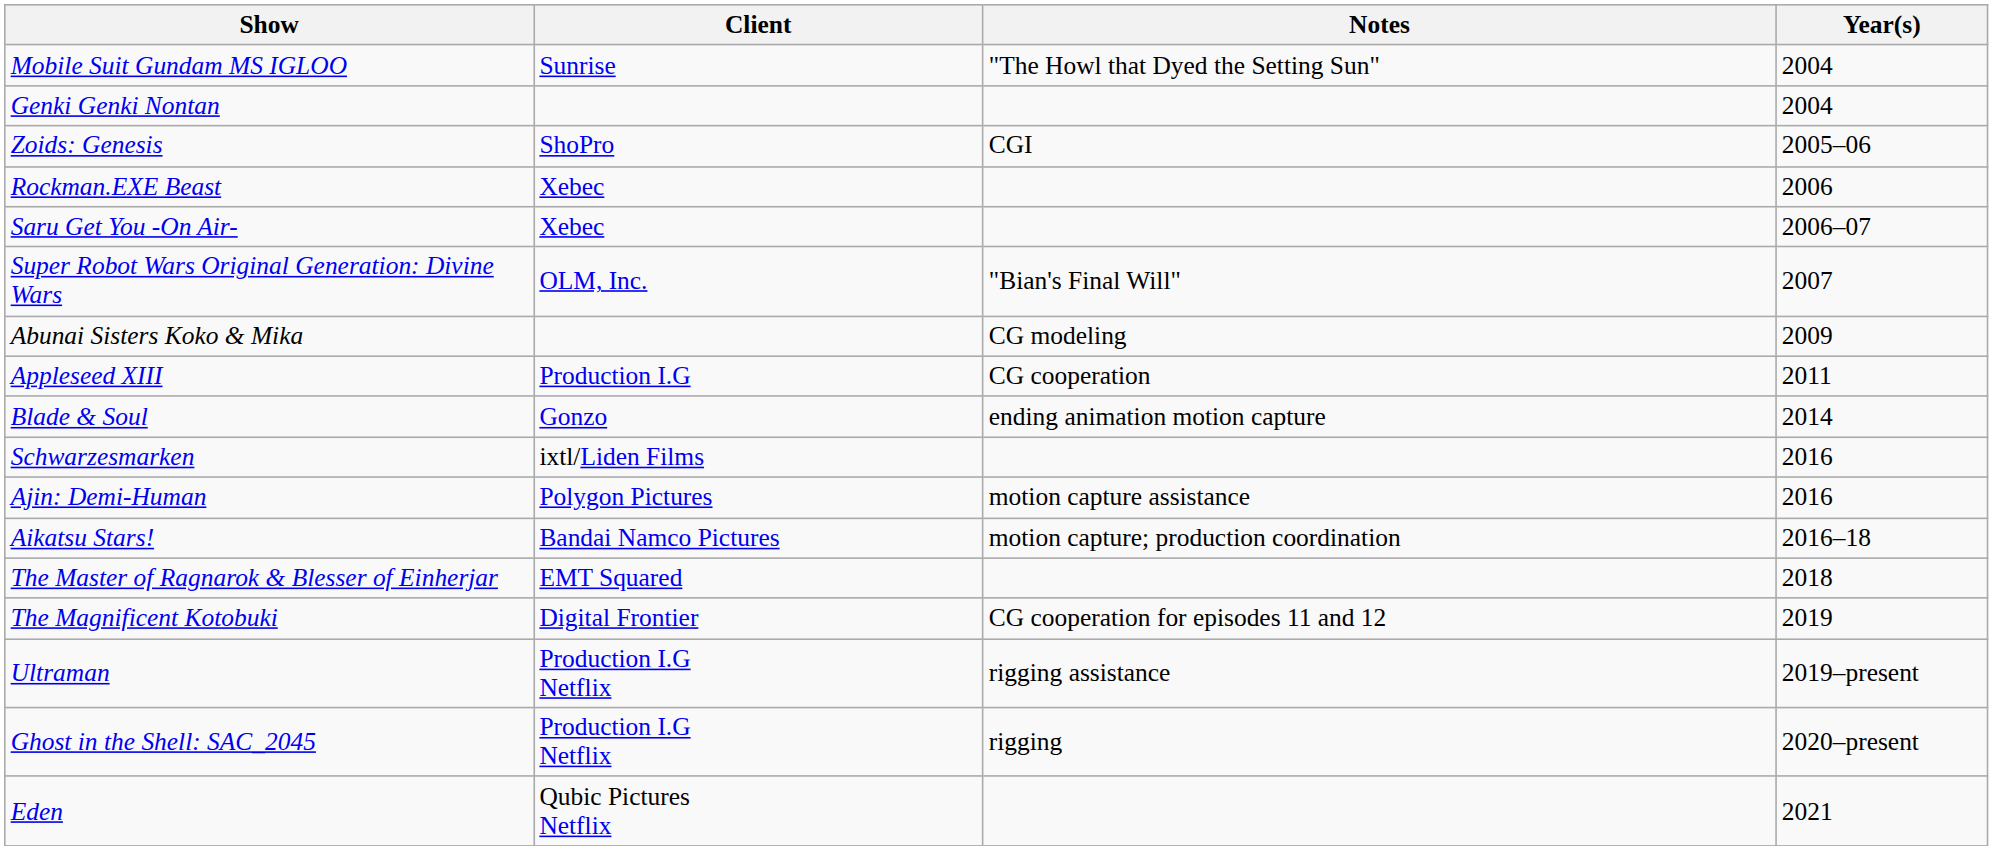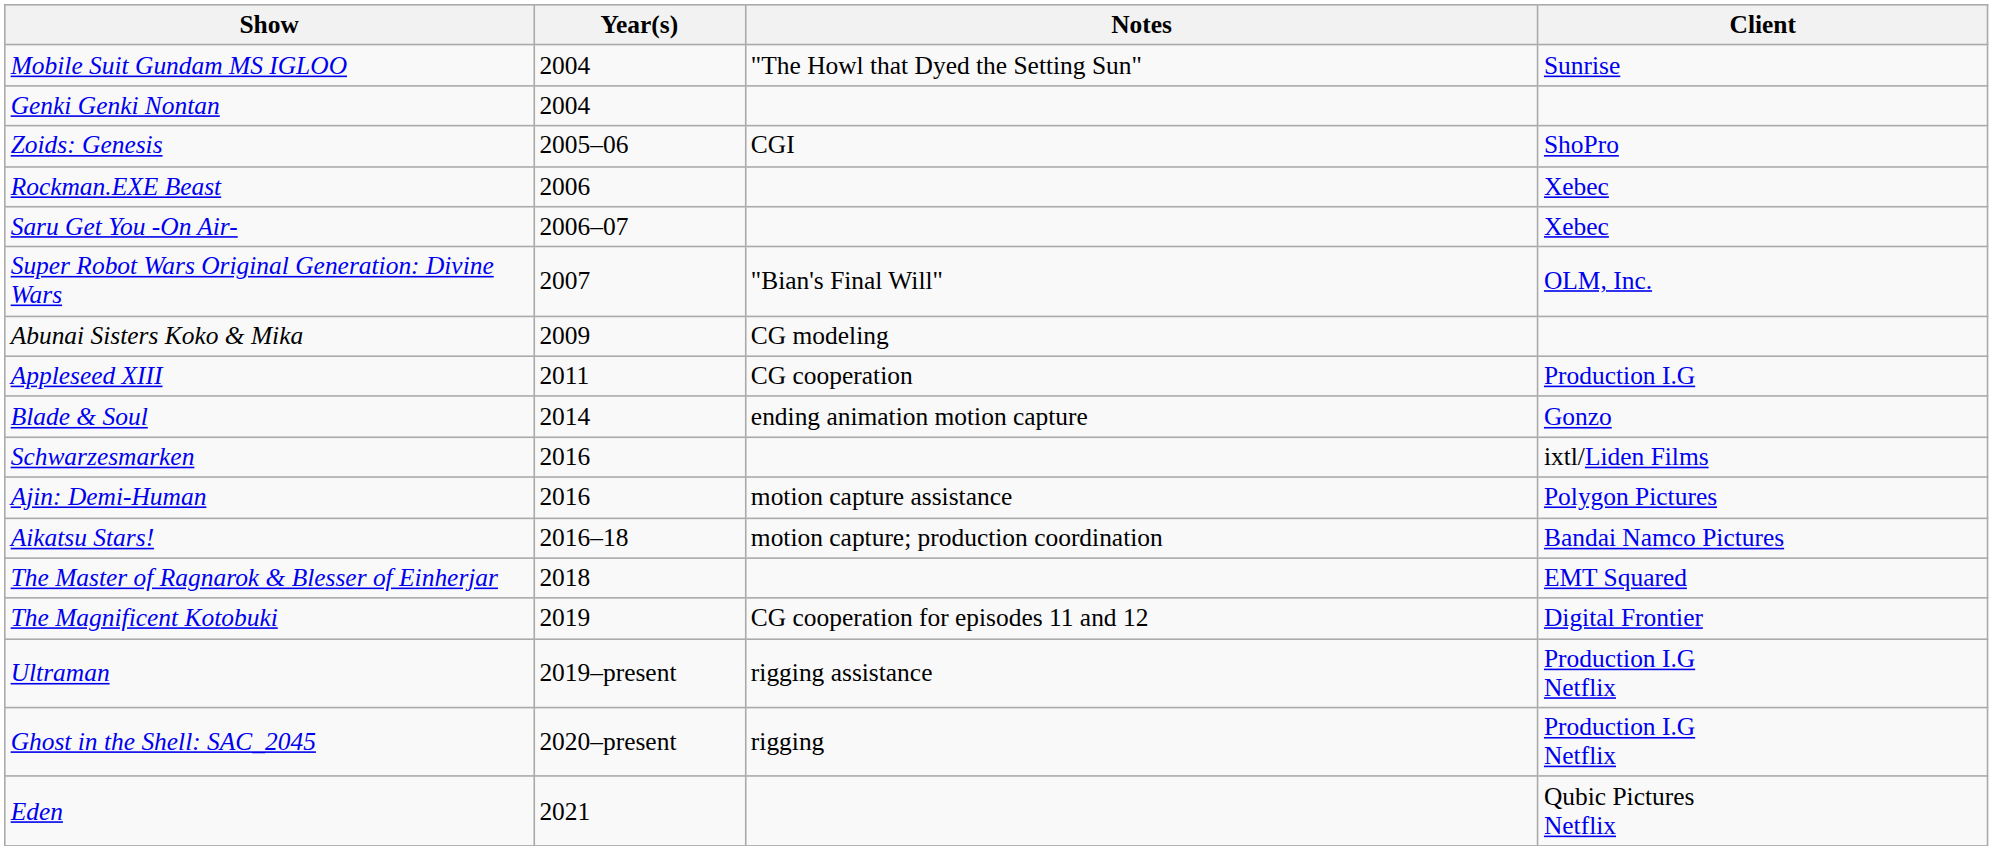columns swapped: Year(s) <-> Client
